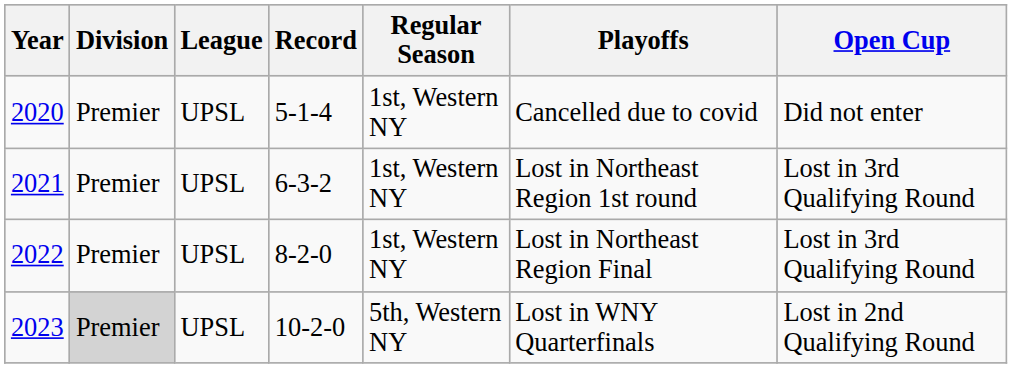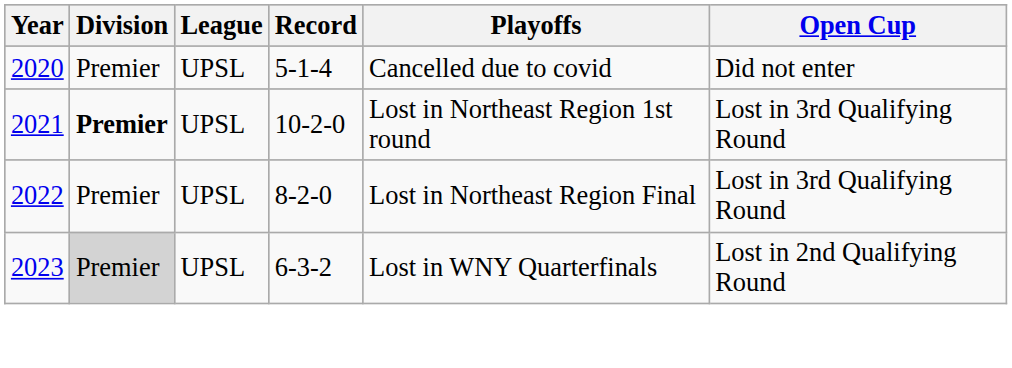- column: Regular Season | 1st, Western NY | 1st, Western NY | 1st, Western NY | 5th, Western NY
2021 | Division: normal -> bold
2021 | Record: 6-3-2 -> 10-2-0
2023 | Record: 10-2-0 -> 6-3-2
